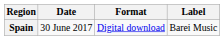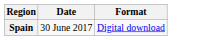- column: Label | Barei Music
